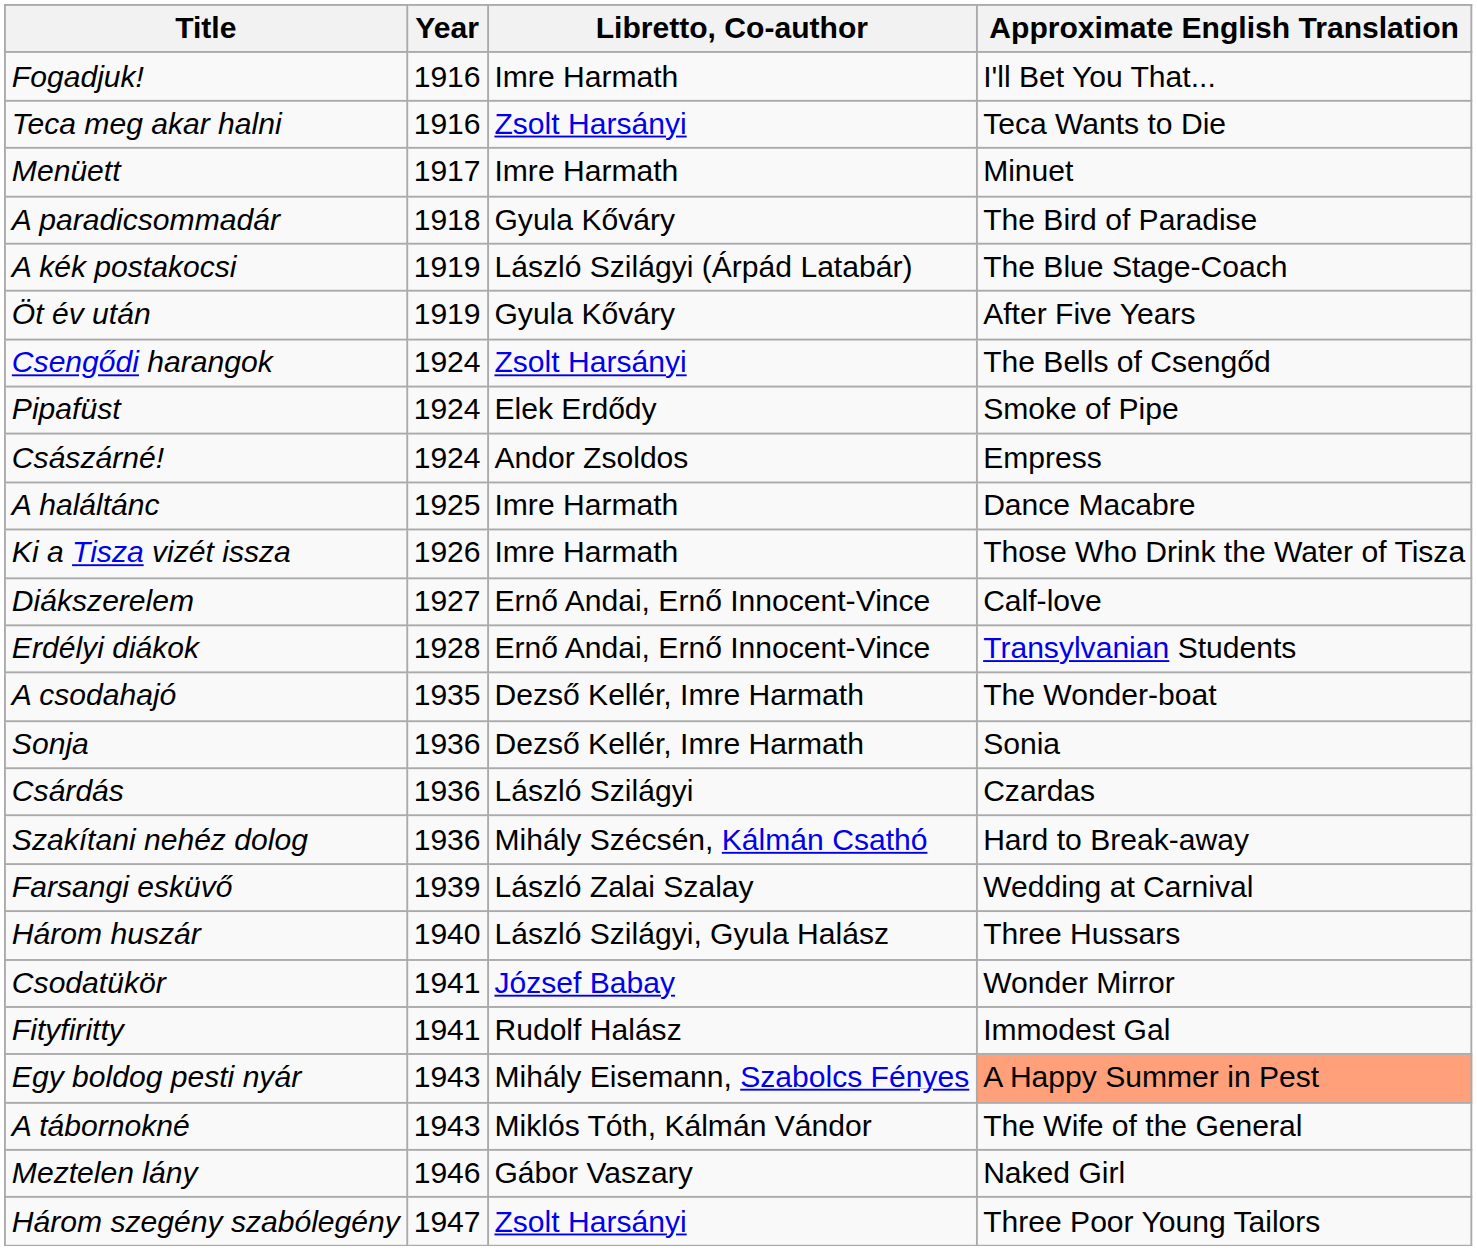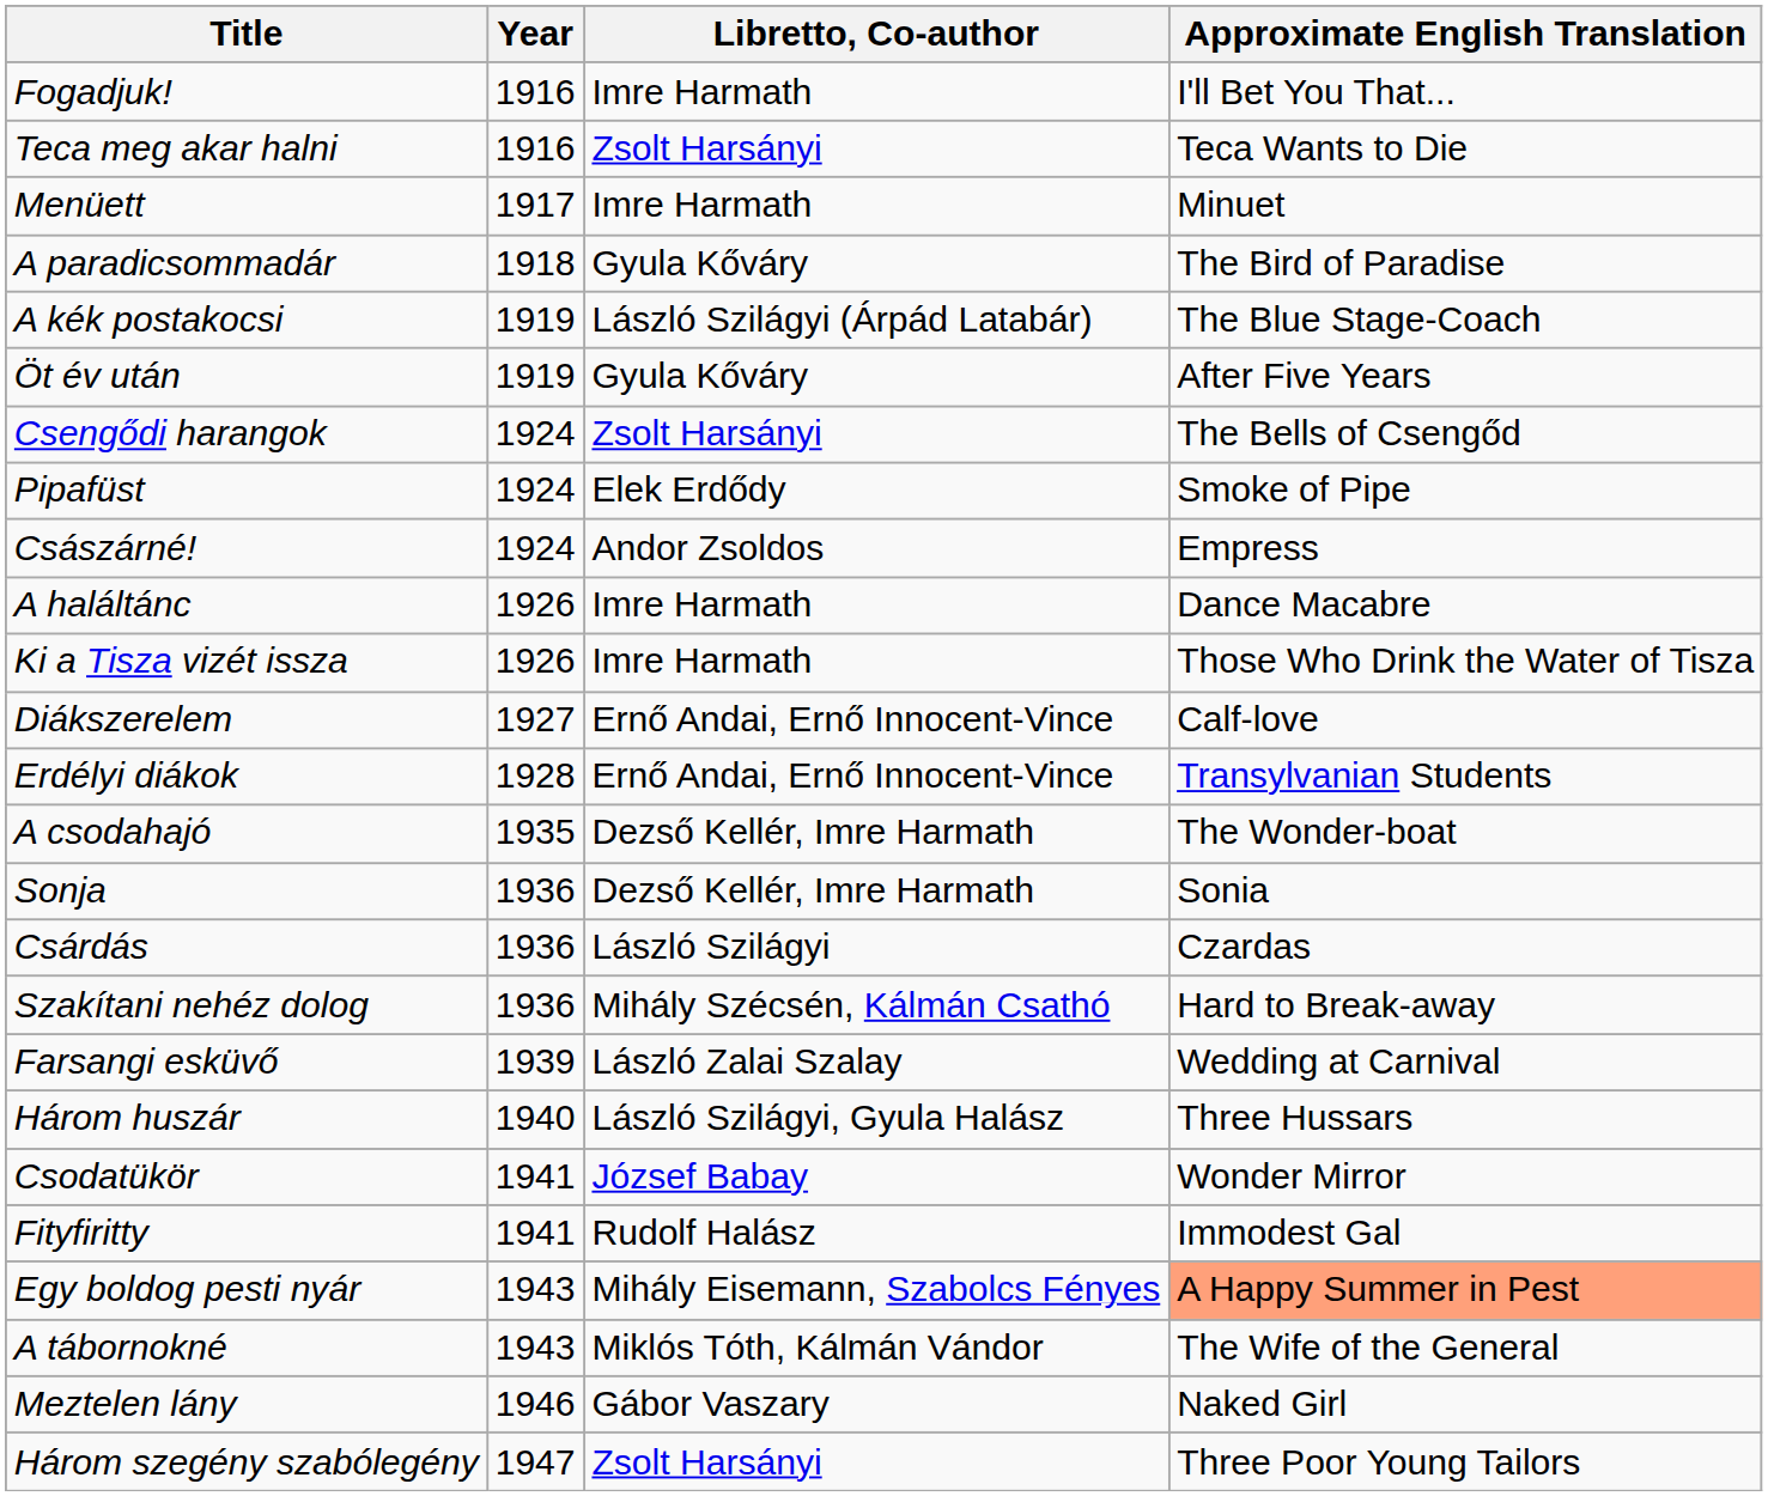A haláltánc | Year: 1925 -> 1926
